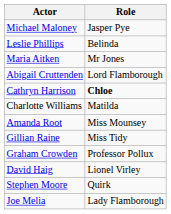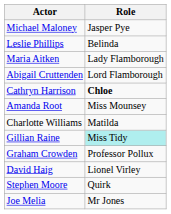Maria Aitken | Role: Mr Jones -> Lady Flamborough
rows swapped: Charlotte Williams <-> Amanda Root
Gillian Raine | Role: no background -> paleturquoise background
Joe Melia | Role: Lady Flamborough -> Mr Jones
